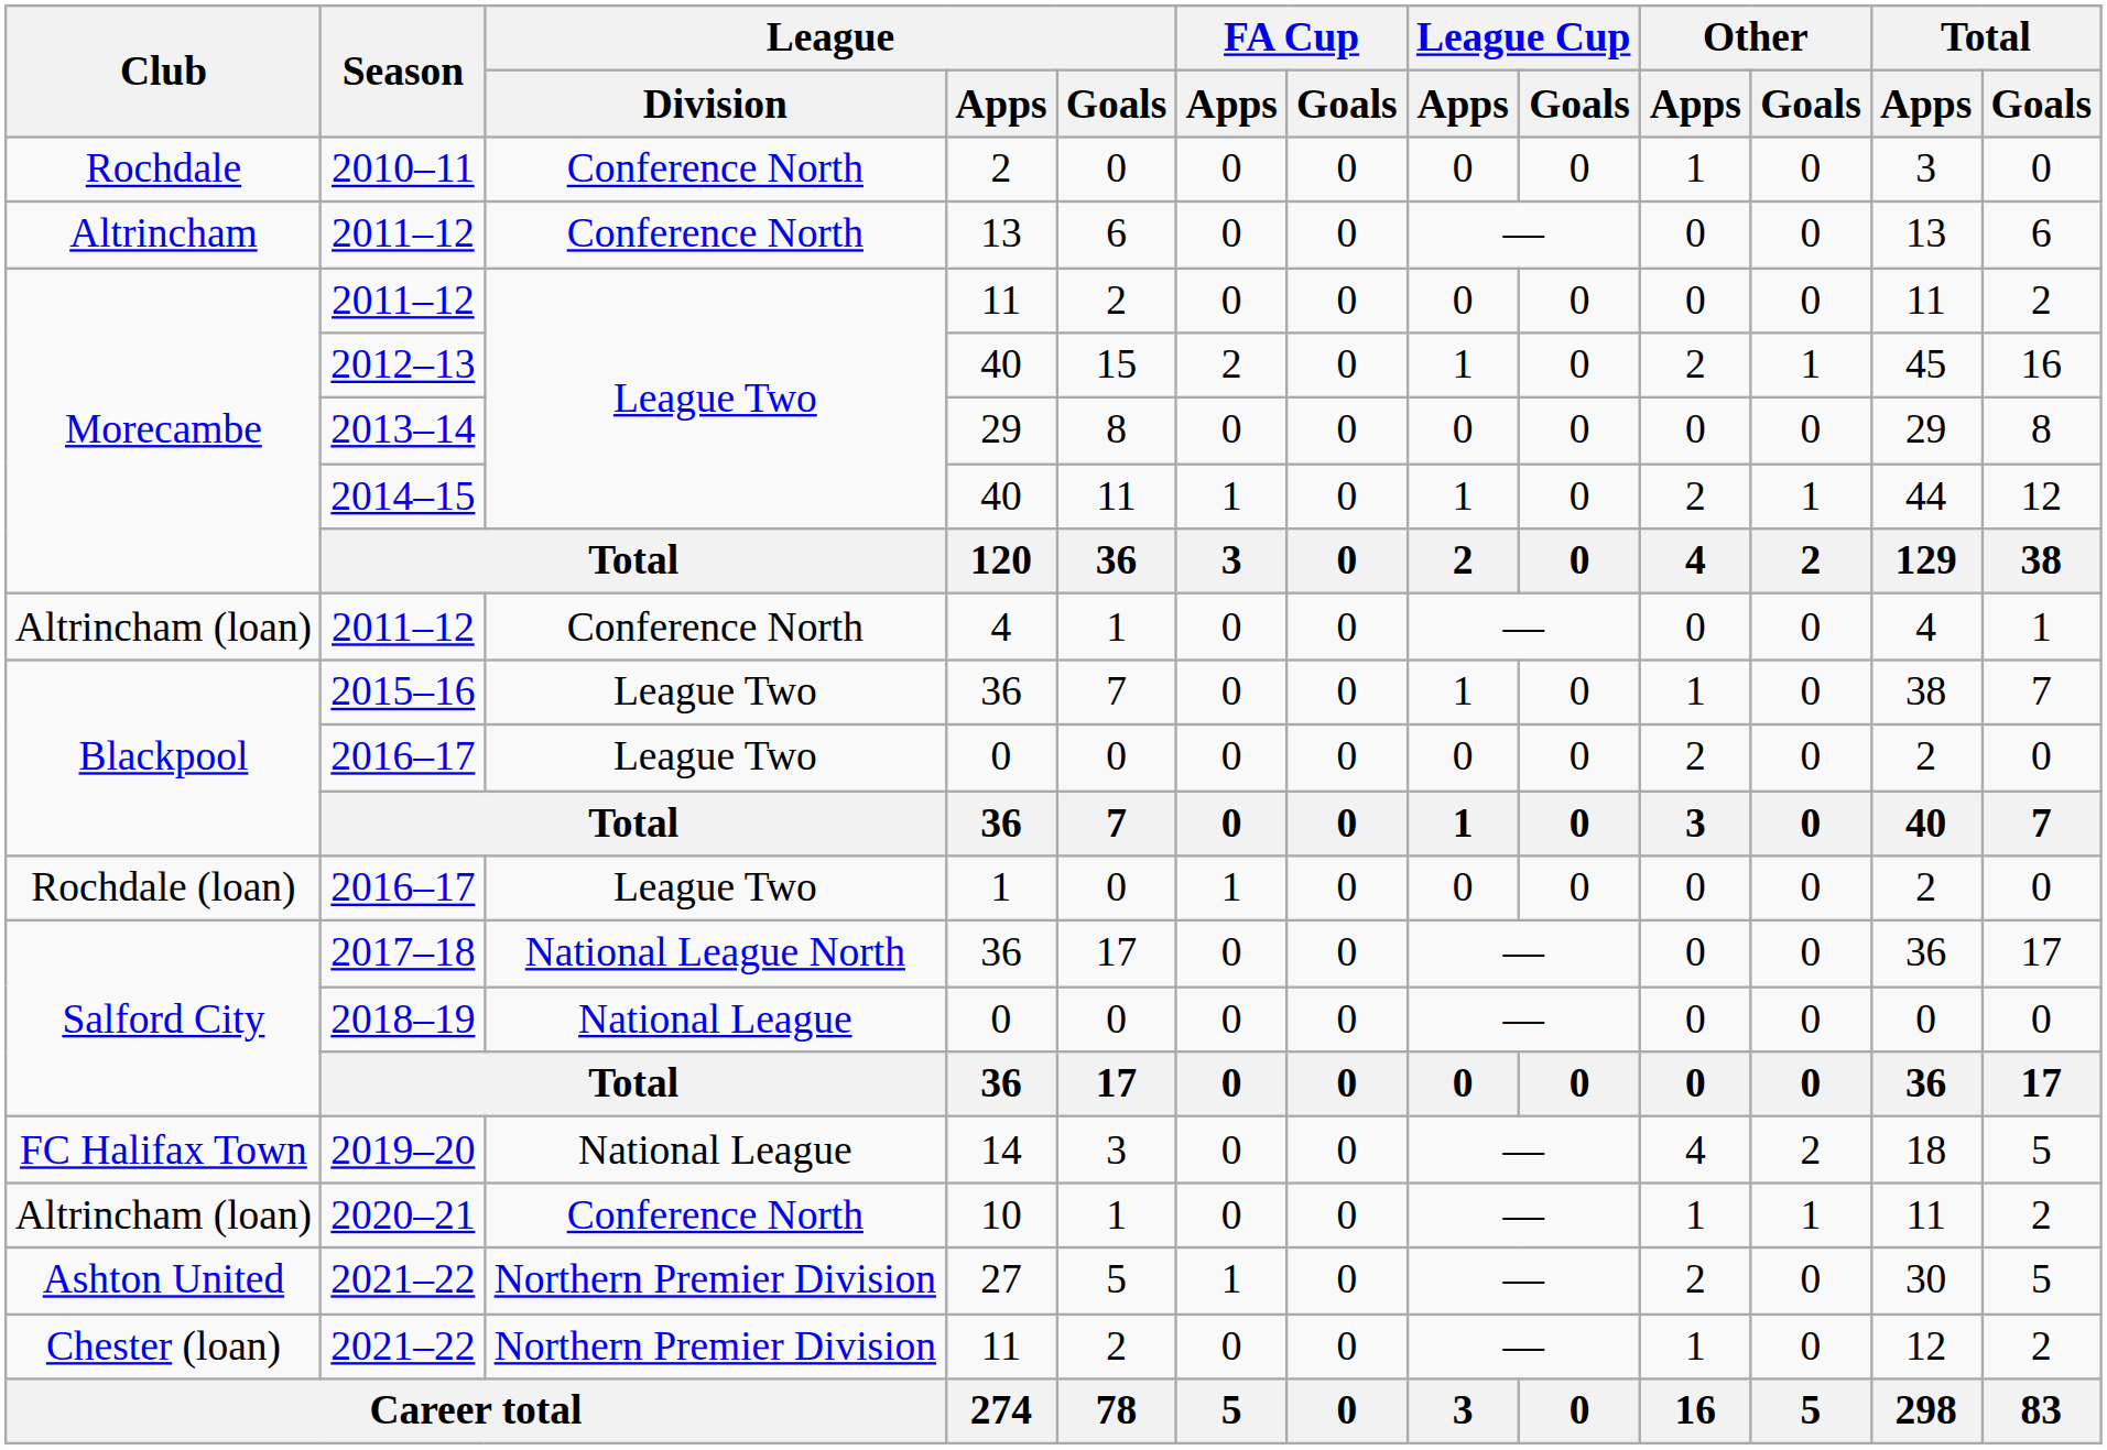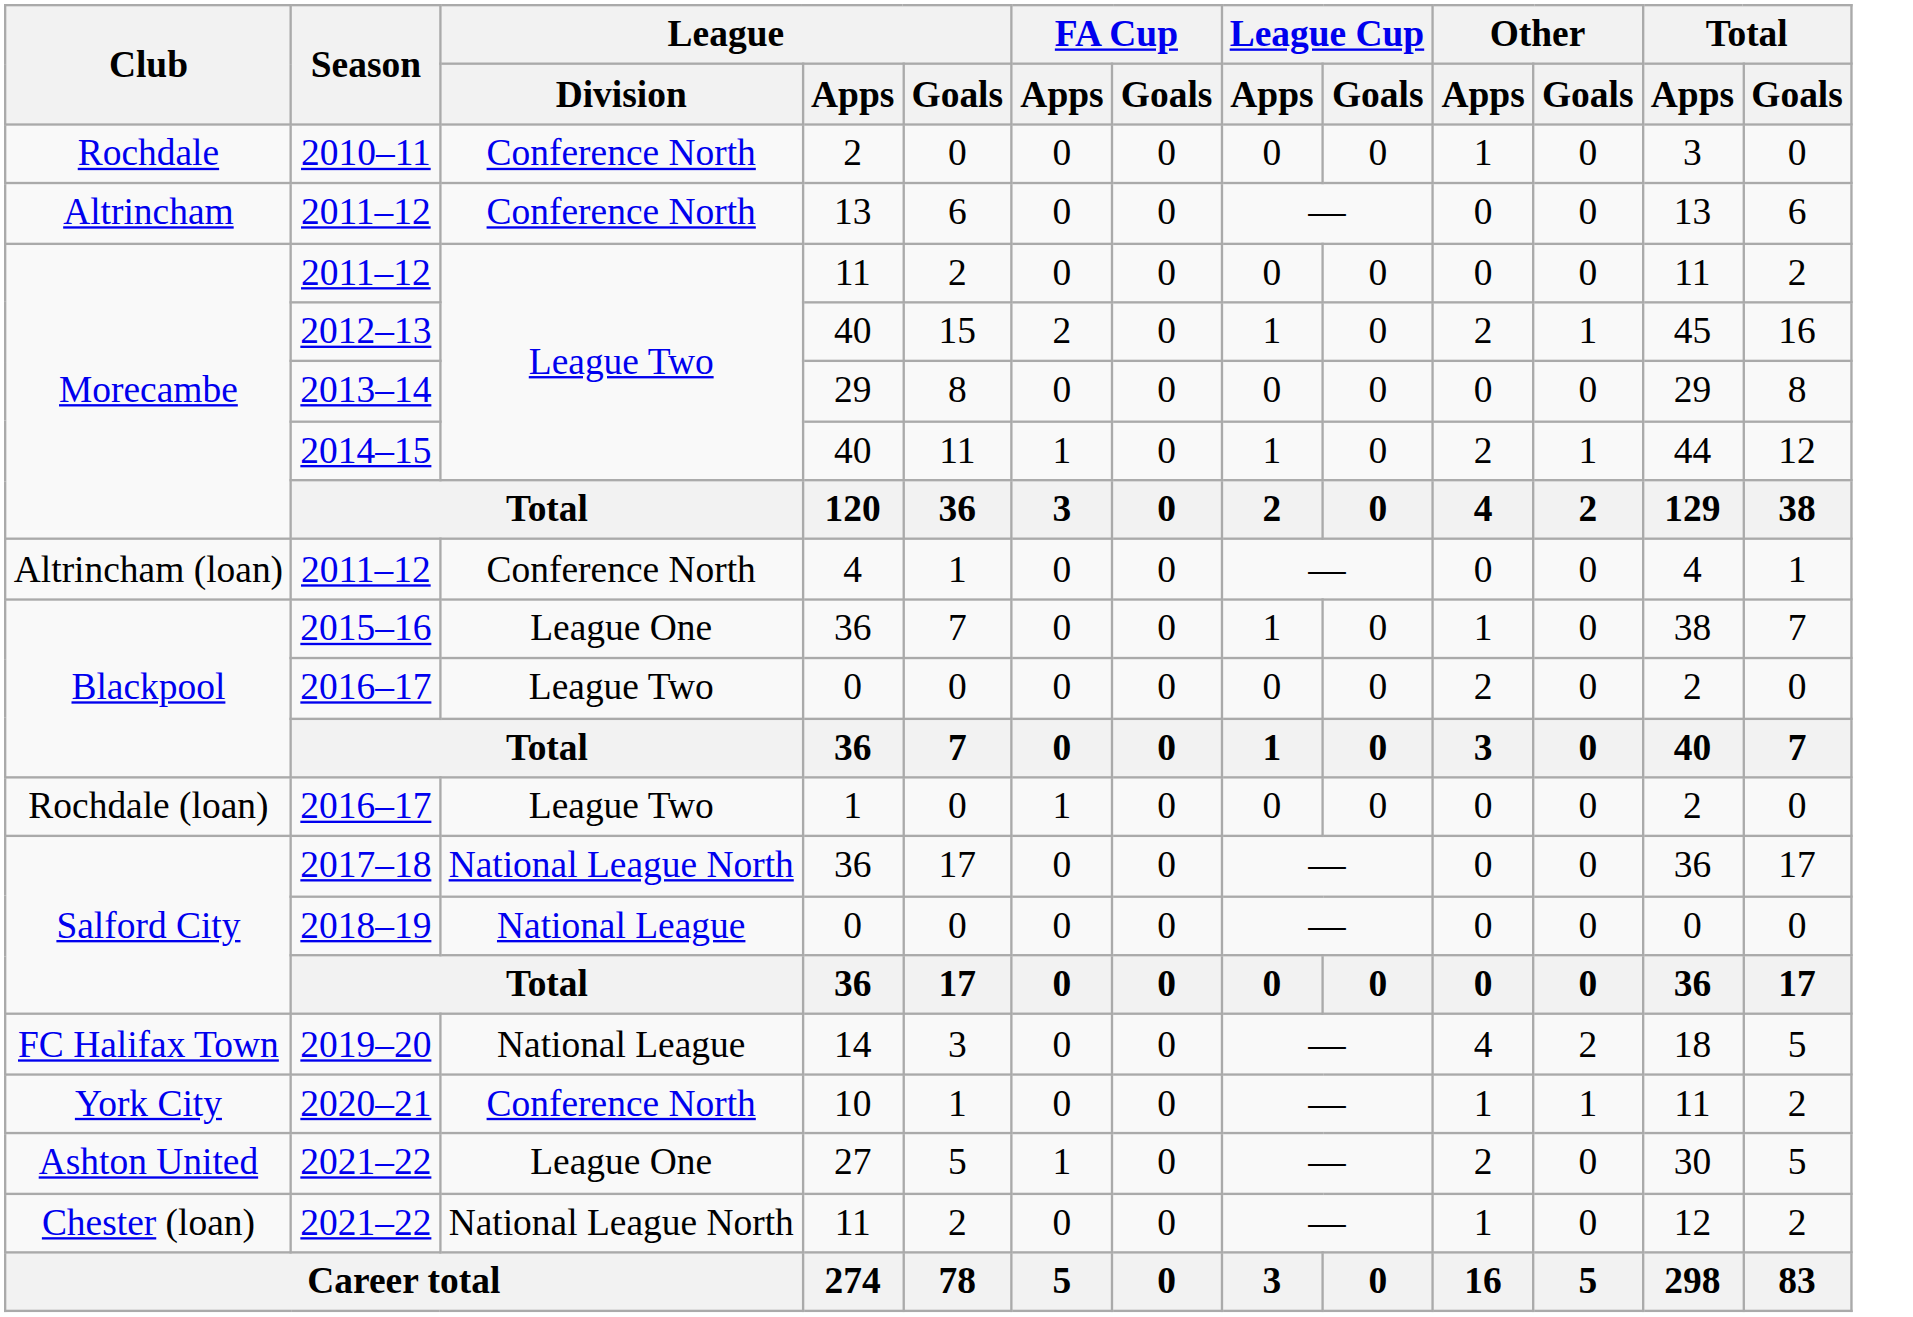2015–16 | League / Division: League Two -> League One
2020–21 | Club: Altrincham (loan) -> York City
2021–22 / 27 | League / Division: Northern Premier Division -> League One
2021–22 / 11 | League / Division: Northern Premier Division -> National League North
